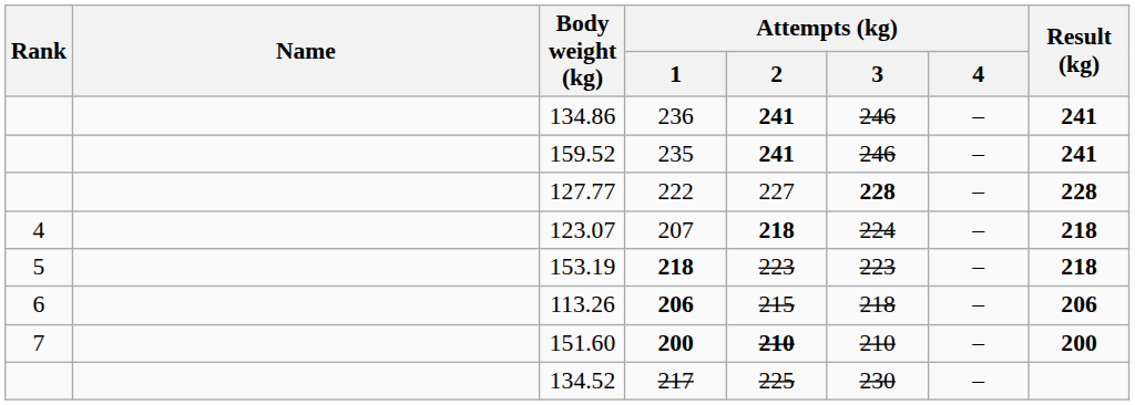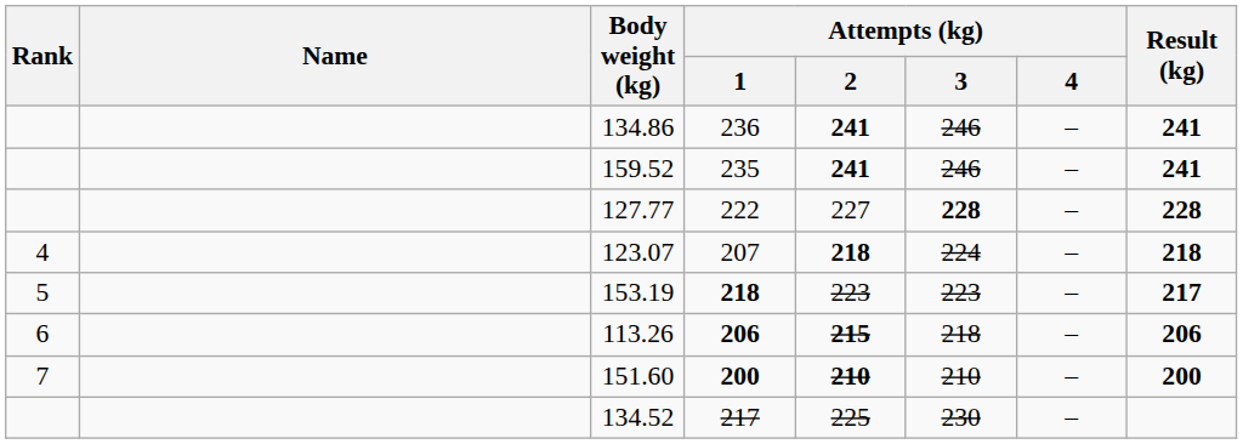153.19 | Result (kg): 218 -> 217
113.26 | Attempts (kg) / 2: normal -> bold
